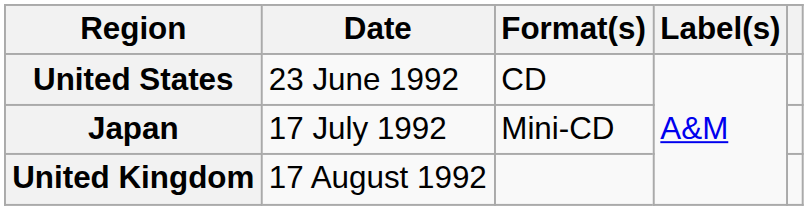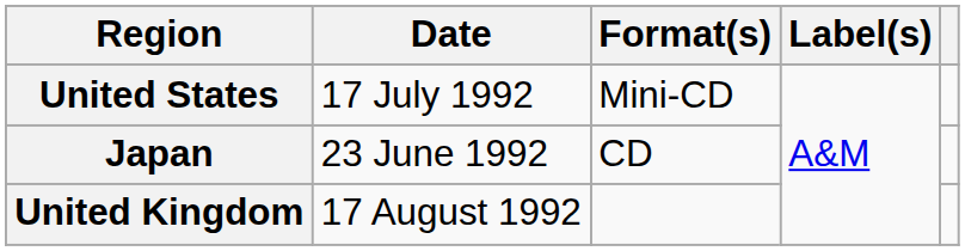United States | Date: 23 June 1992 -> 17 July 1992
United States | Format(s): CD -> Mini-CD
Japan | Date: 17 July 1992 -> 23 June 1992
Japan | Format(s): Mini-CD -> CD
